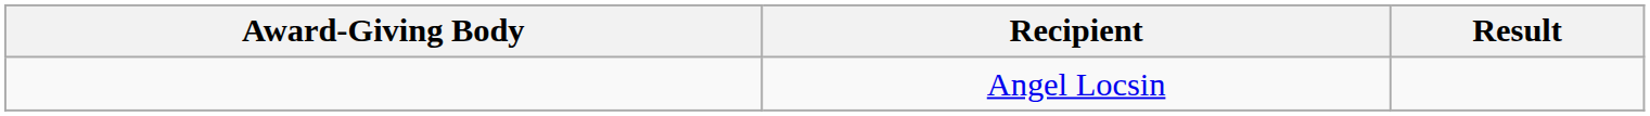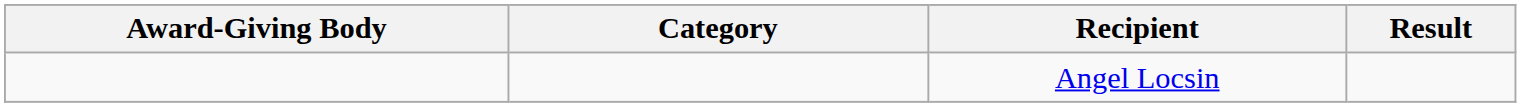+ column: Category
